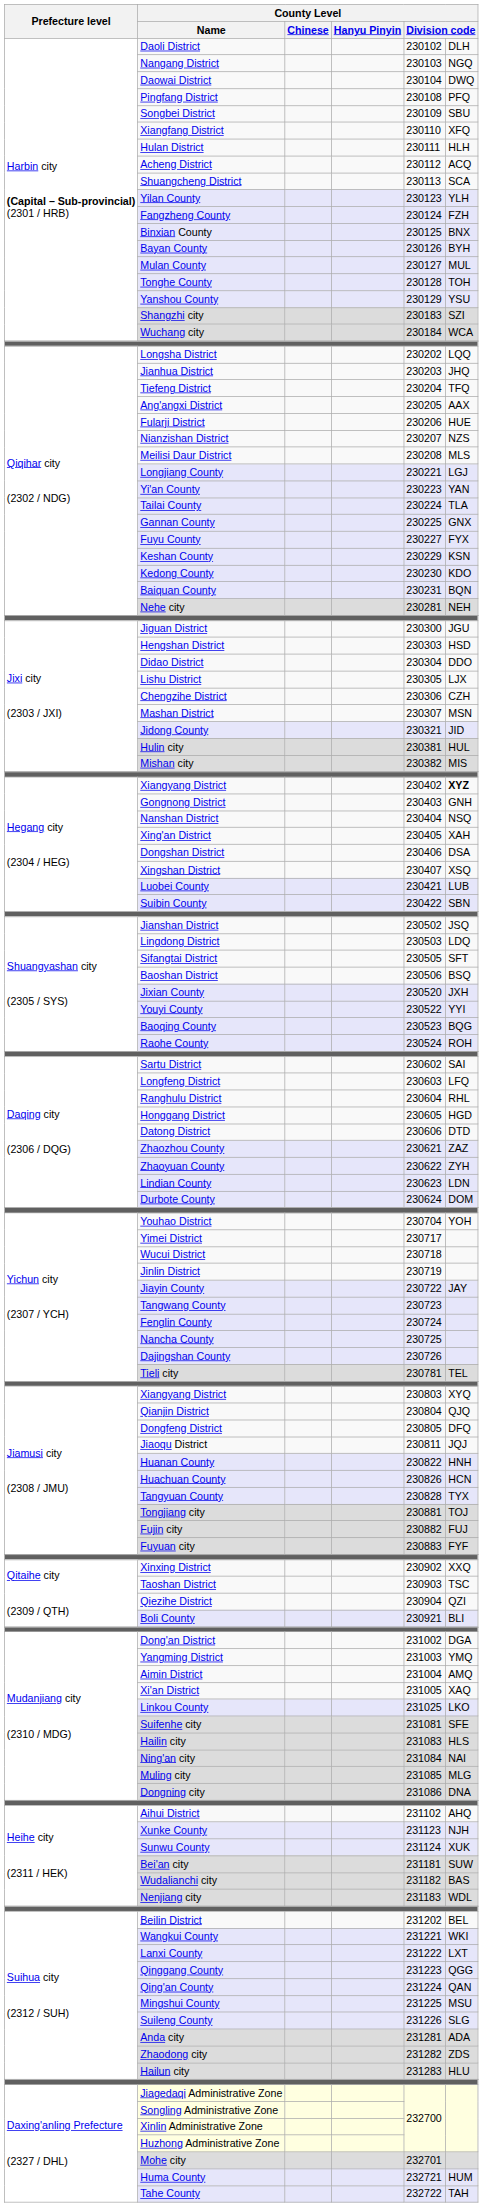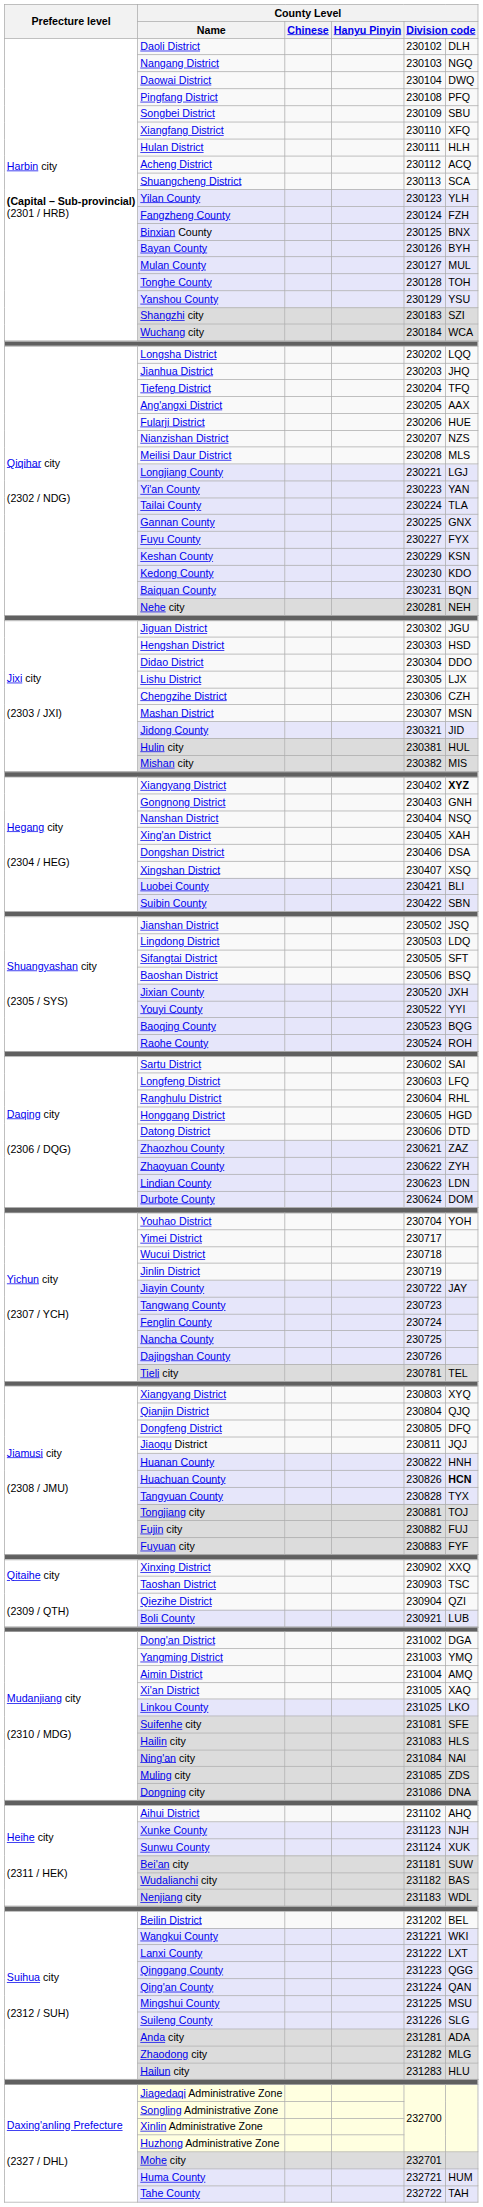Jiguan District | column 5: 230300 -> 230302
Luobei County | column 6: LUB -> BLI
Huachuan County | column 6: normal -> bold
Boli County | column 6: BLI -> LUB
Muling city | column 6: MLG -> ZDS
Zhaodong city | column 6: ZDS -> MLG
